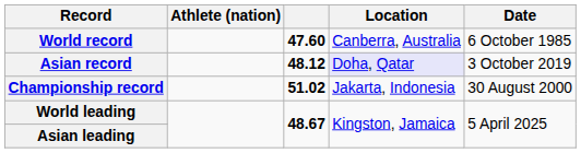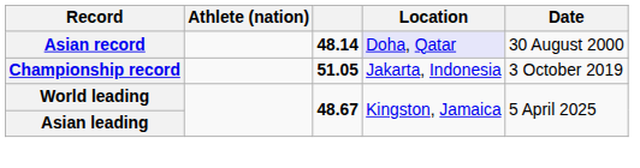- row: World record | 47.60 | Canberra, Australia | 6 October 1985
Asian record | column 3: 48.12 -> 48.14
Asian record | Date: 3 October 2019 -> 30 August 2000
Championship record | column 3: 51.02 -> 51.05
Championship record | Date: 30 August 2000 -> 3 October 2019
